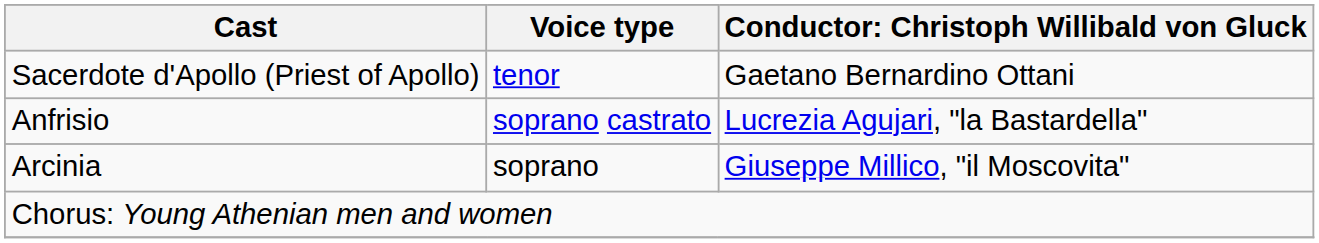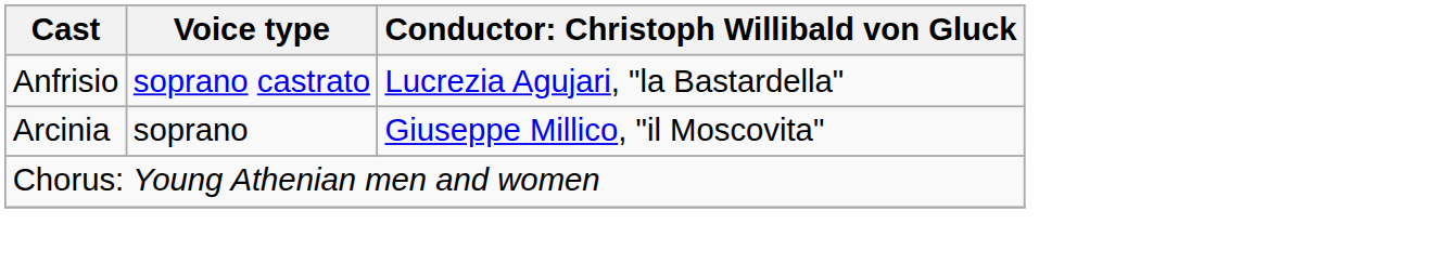- row: Sacerdote d'Apollo (Priest of Apollo) | tenor | Gaetano Bernardino Ottani
